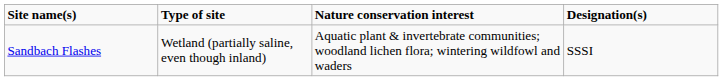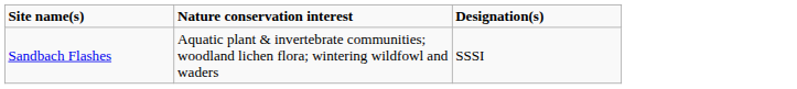- column: Type of site | Wetland (partially saline, even though inland)
